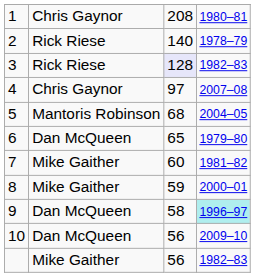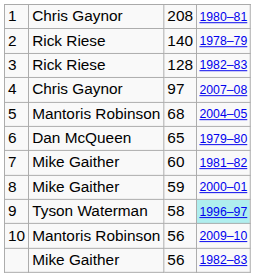3 | column 3: lavender background -> no background
9 | column 2: Dan McQueen -> Tyson Waterman
10 | column 2: Dan McQueen -> Mantoris Robinson
